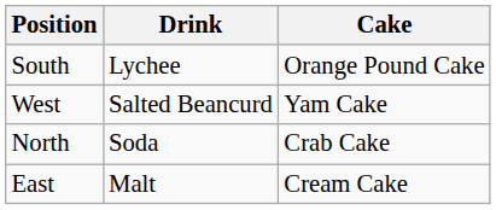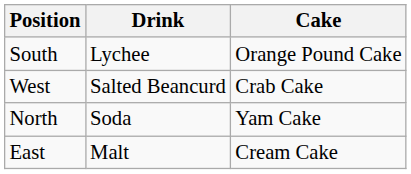West | Cake: Yam Cake -> Crab Cake
North | Cake: Crab Cake -> Yam Cake
